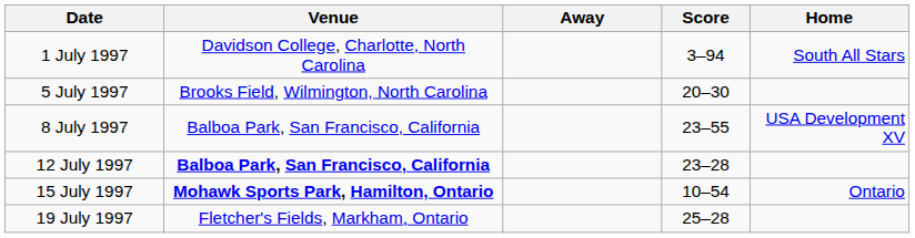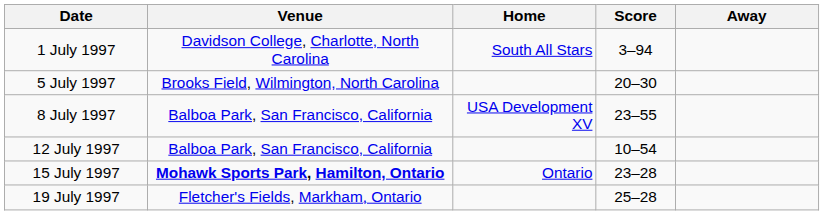columns swapped: Home <-> Away
12 July 1997 | Venue: bold -> normal
12 July 1997 | Score: 23–28 -> 10–54
15 July 1997 | Score: 10–54 -> 23–28
